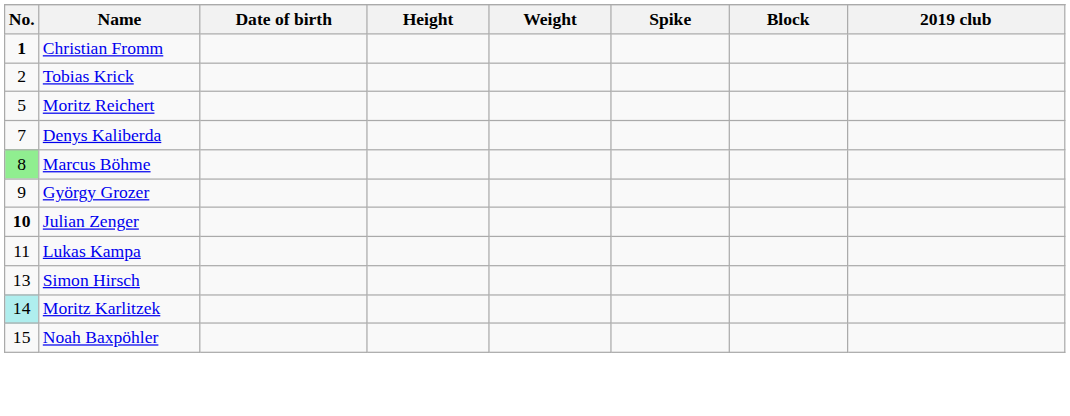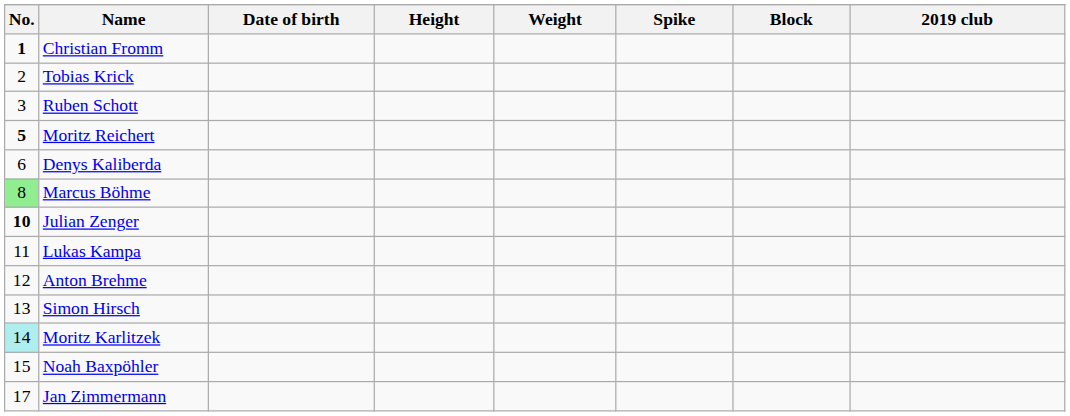+ row: 3 | Ruben Schott
Moritz Reichert | No.: normal -> bold
Denys Kaliberda | No.: 7 -> 6
- row: 9 | György Grozer
+ row: 12 | Anton Brehme
+ row: 17 | Jan Zimmermann
